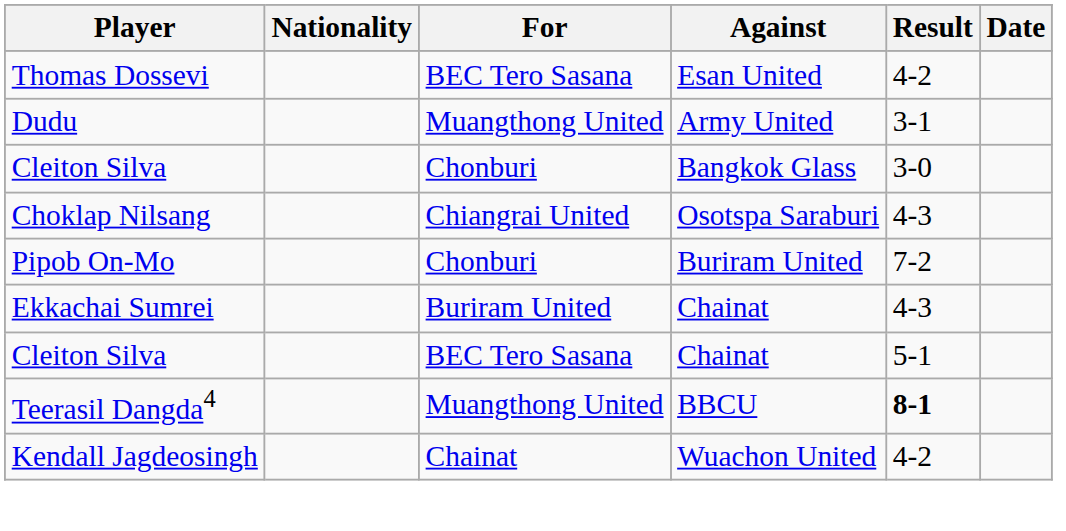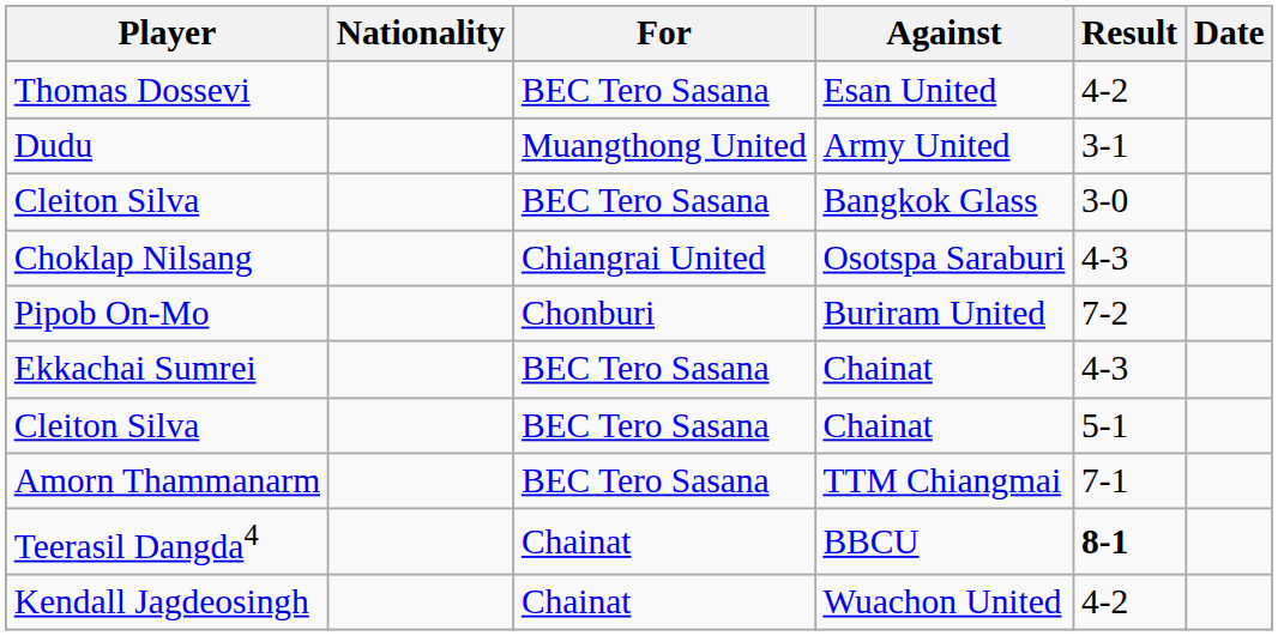Cleiton Silva / Bangkok Glass | For: Chonburi -> BEC Tero Sasana
Ekkachai Sumrei | For: Buriram United -> BEC Tero Sasana
+ row: Amorn Thammanarm | BEC Tero Sasana | TTM Chiangmai | 7-1
Teerasil Dangda4 | For: Muangthong United -> Chainat
